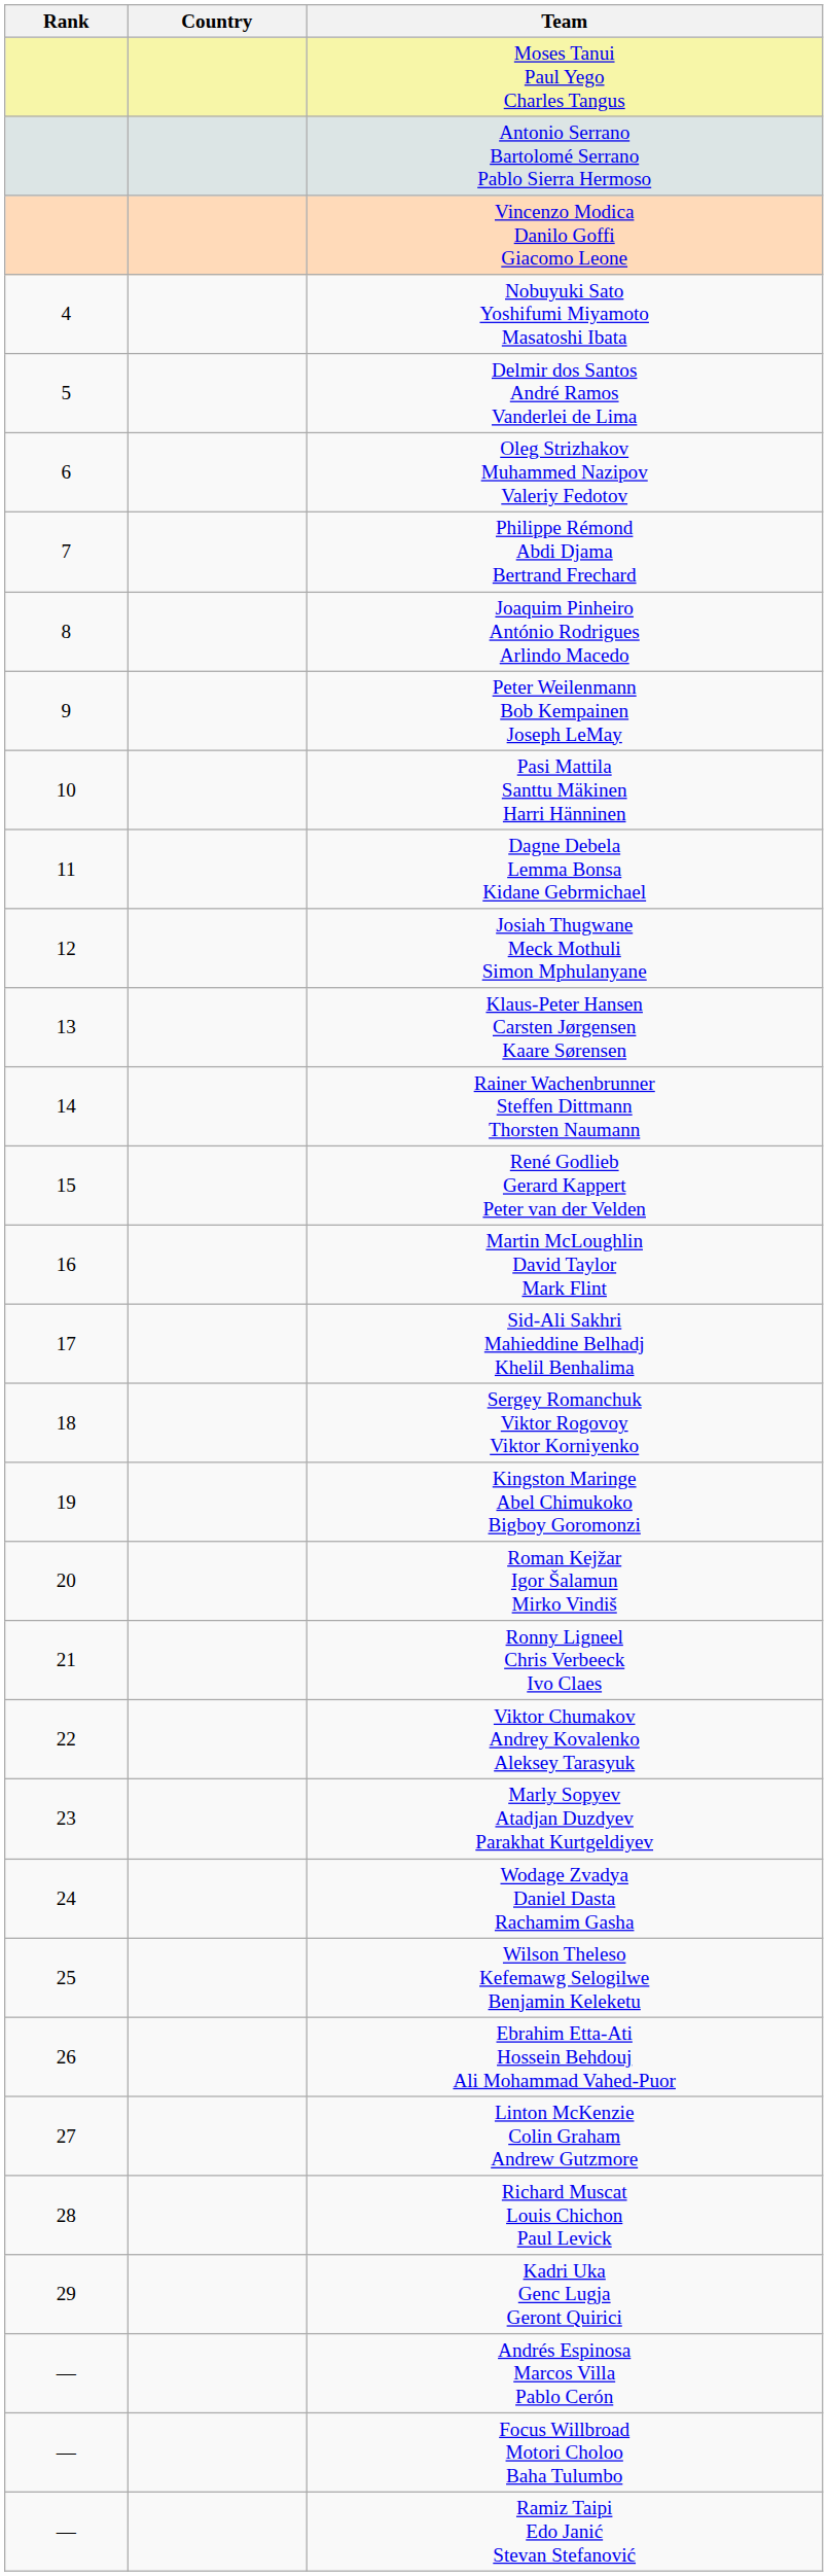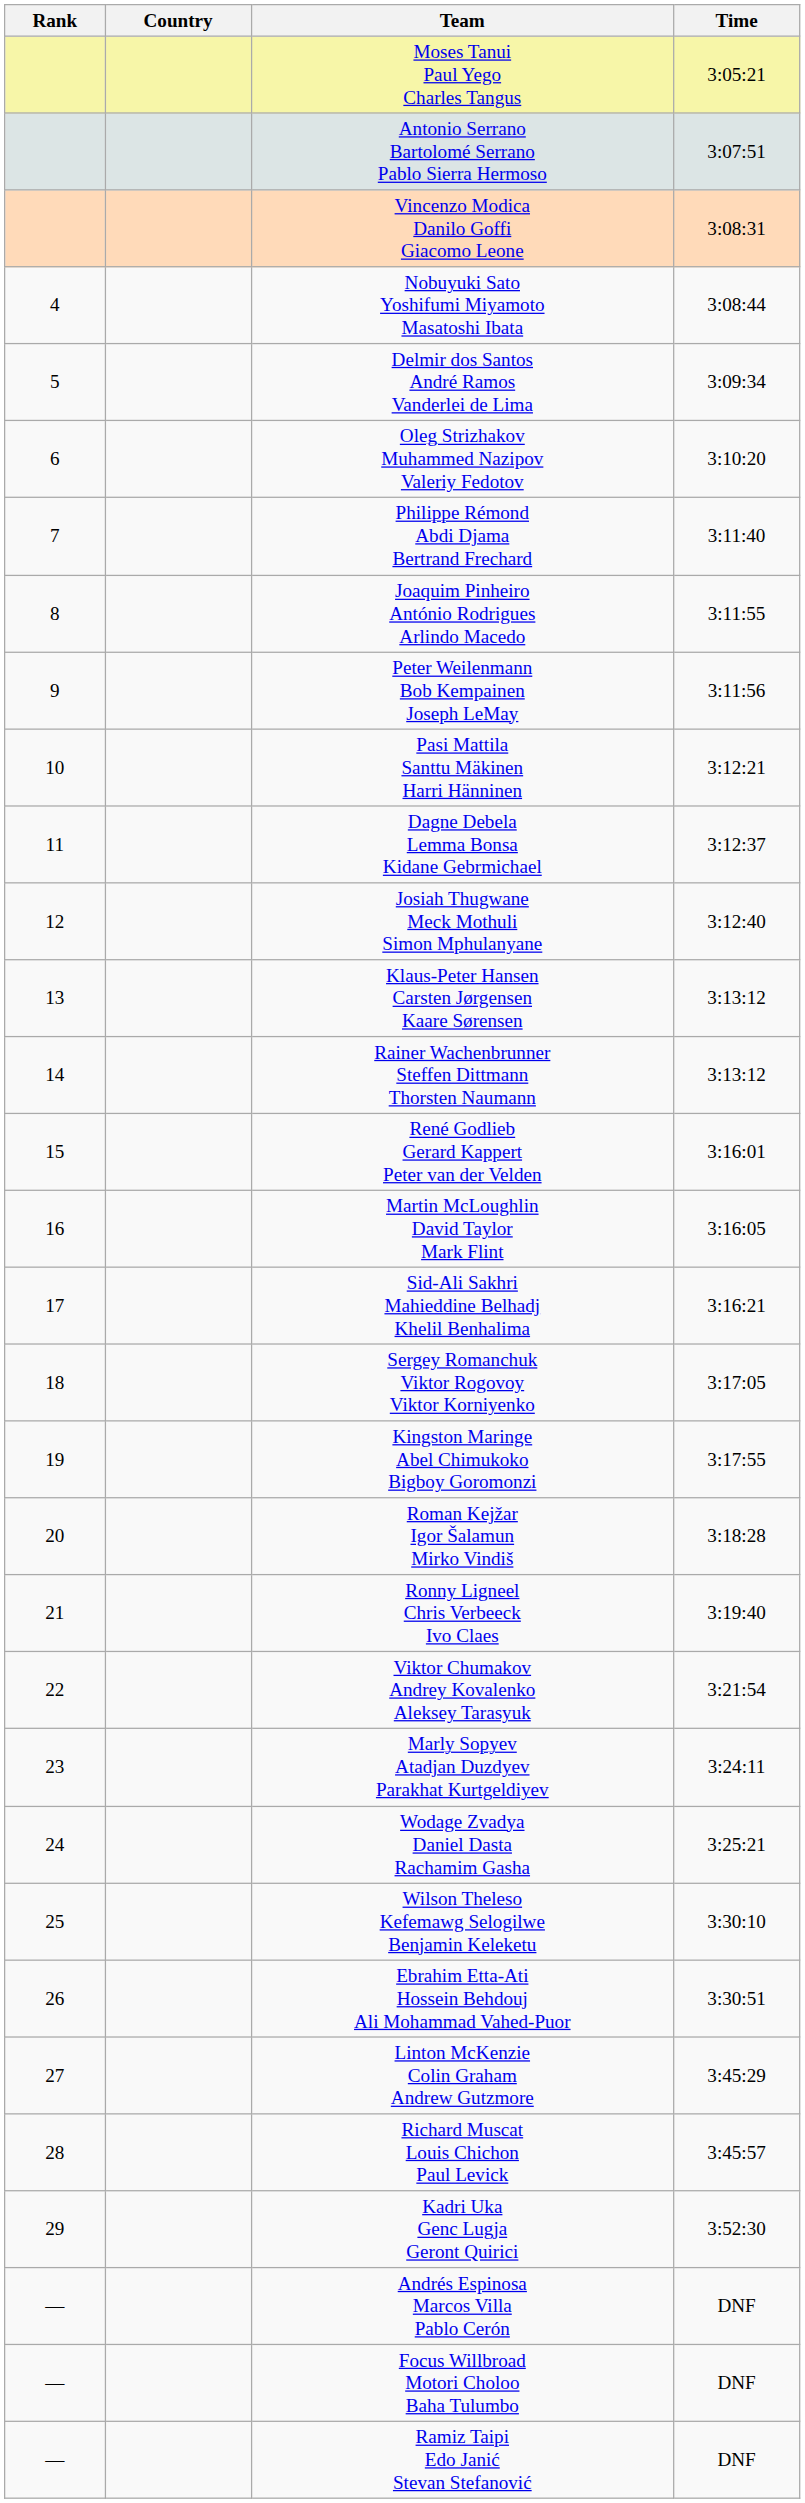+ column: Time | 3:05:21 | 3:07:51 | 3:08:31 | 3:08:44 | 3:09:34 | 3:10:20 | 3:11:40 | 3:11:55 | 3:11:56 | 3:12:21 | 3:12:37 | 3:12:40 | 3:13:12 | 3:13:12 | 3:16:01 | 3:16:05 | 3:16:21 | 3:17:05 | 3:17:55 | 3:18:28 | 3:19:40 | 3:21:54 | 3:24:11 | 3:25:21 | 3:30:10 | 3:30:51 | 3:45:29 | 3:45:57 | 3:52:30 | DNF | DNF | DNF
